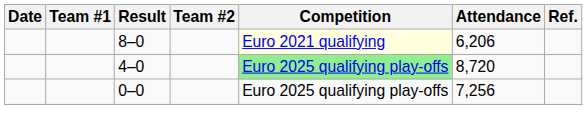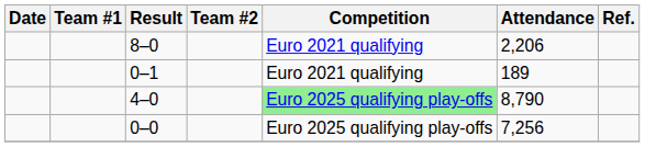8–0 | Competition: lightyellow background -> no background
8–0 | Attendance: 6,206 -> 2,206
+ row: 0–1 | Euro 2021 qualifying | 189
4–0 | Attendance: 8,720 -> 8,790
